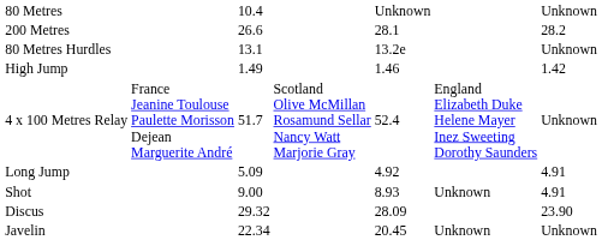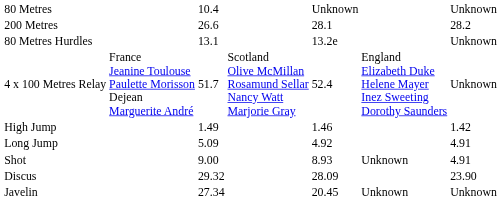rows swapped: 4 x 100 Metres Relay <-> High Jump
Javelin | column 3: 22.34 -> 27.34
